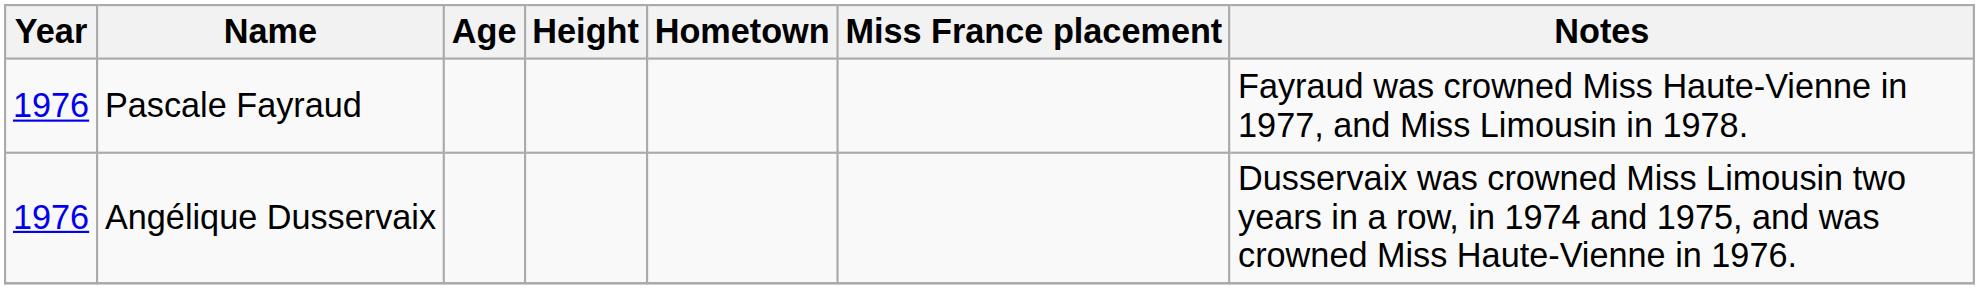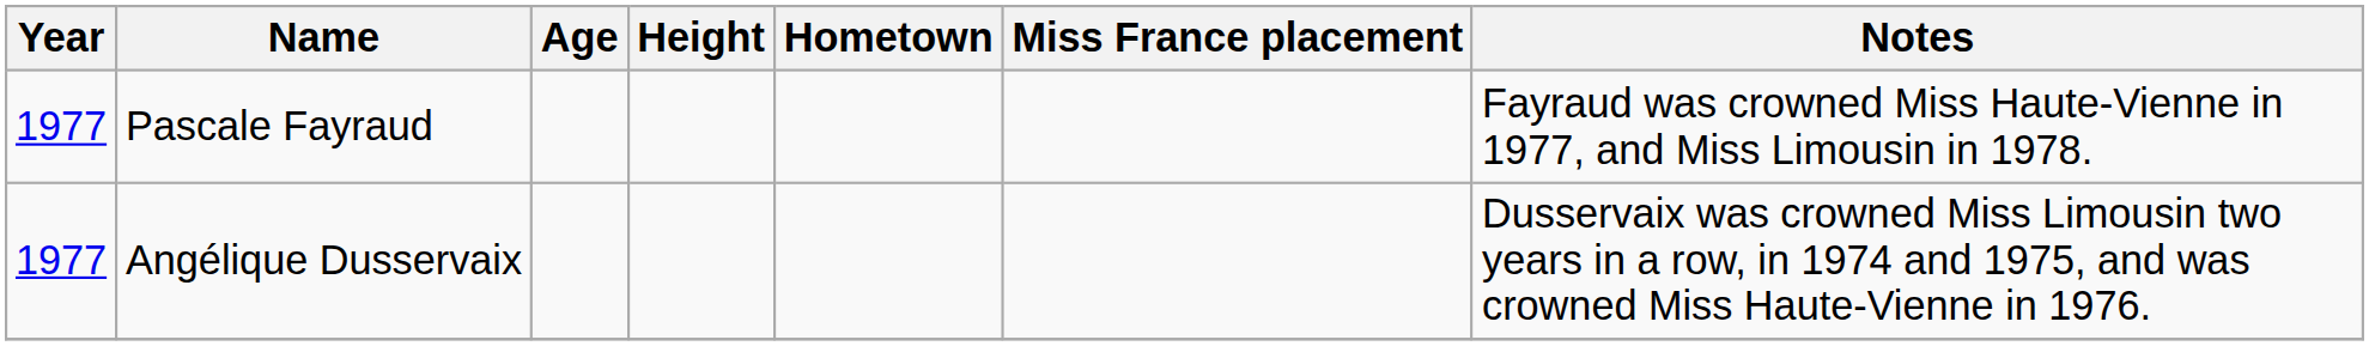Pascale Fayraud | Year: 1976 -> 1977
Angélique Dusservaix | Year: 1976 -> 1977
